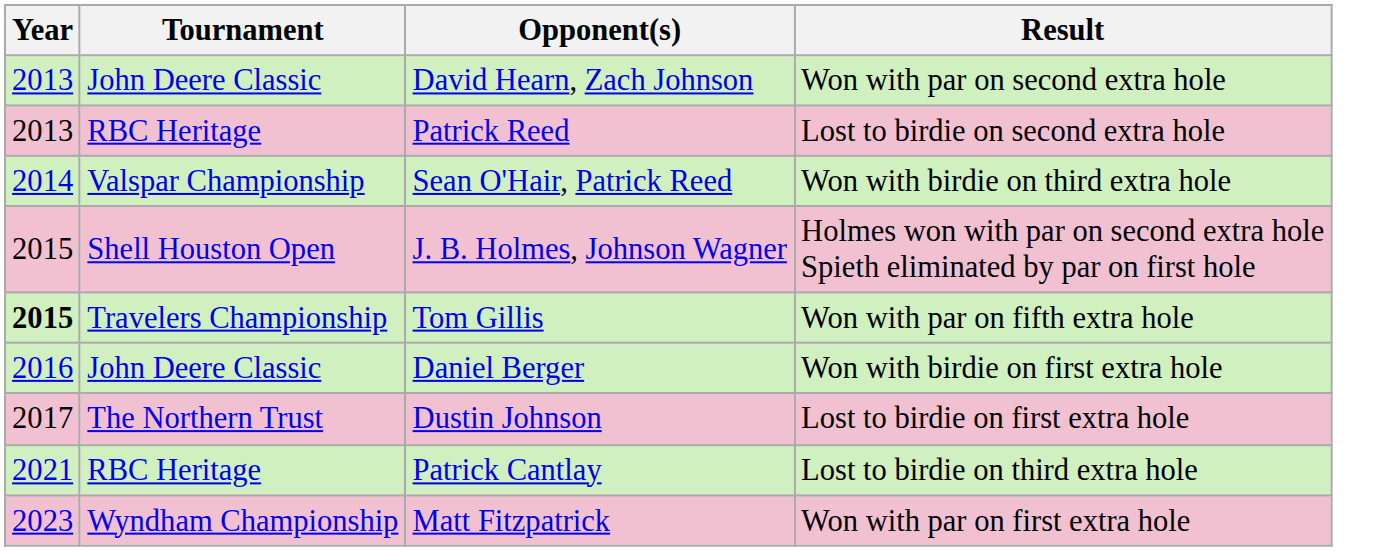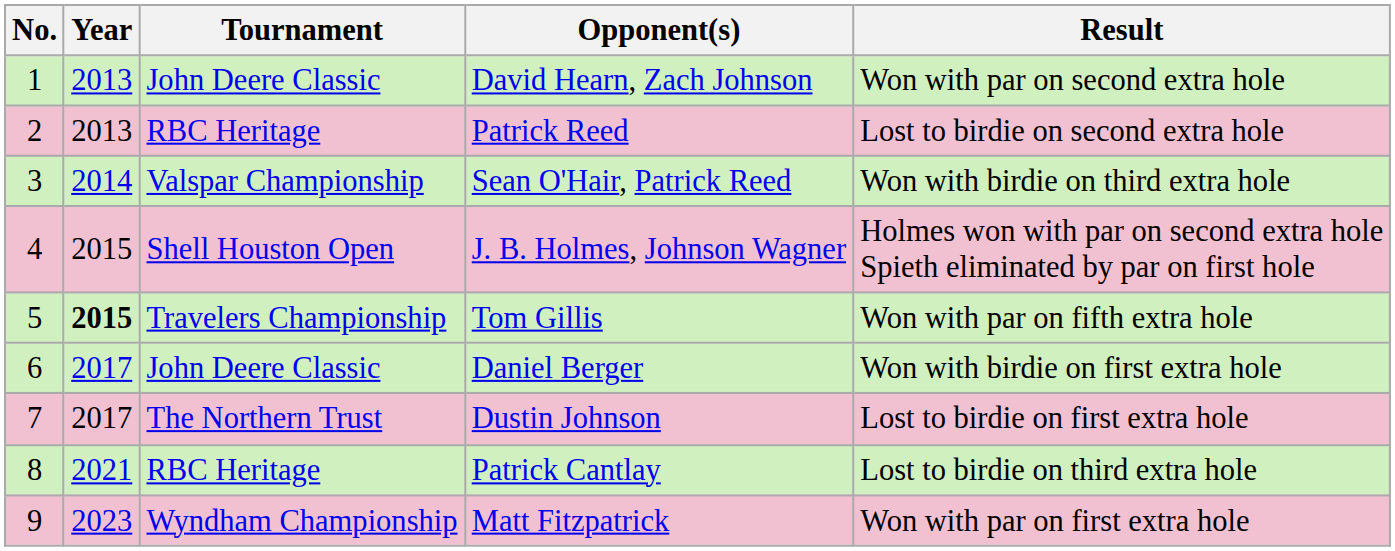+ column: No. | 1 | 2 | 3 | 4 | 5 | 6 | 7 | 8 | 9
Daniel Berger | Year: 2016 -> 2017
